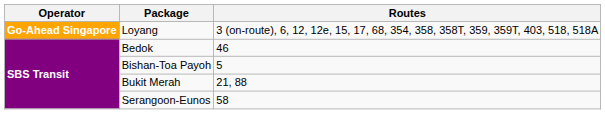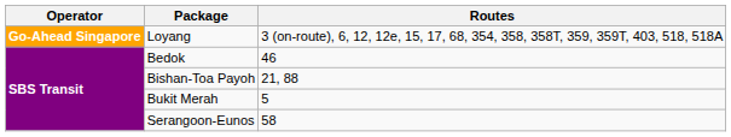Bishan-Toa Payoh | Routes: 5 -> 21, 88
Bukit Merah | Routes: 21, 88 -> 5
